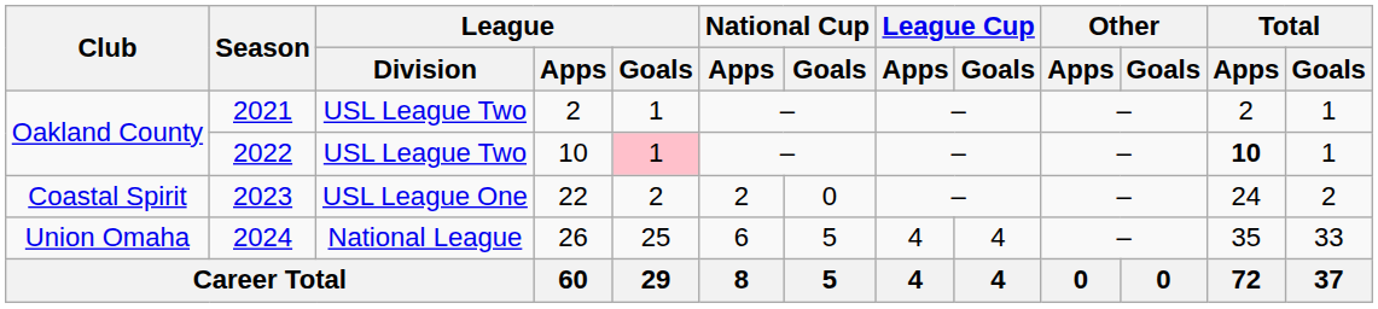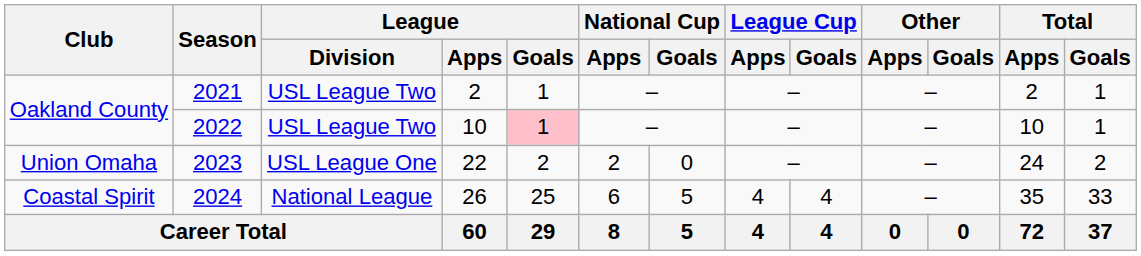2022 | Total / Apps: bold -> normal
2023 | Club: Coastal Spirit -> Union Omaha
2024 | Club: Union Omaha -> Coastal Spirit
